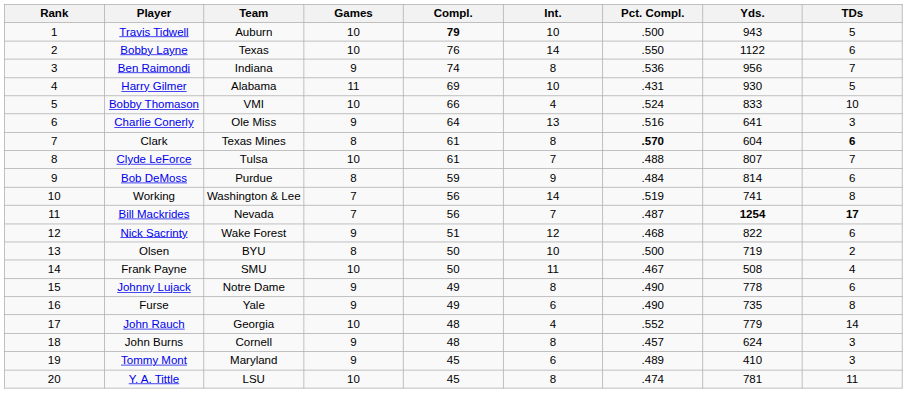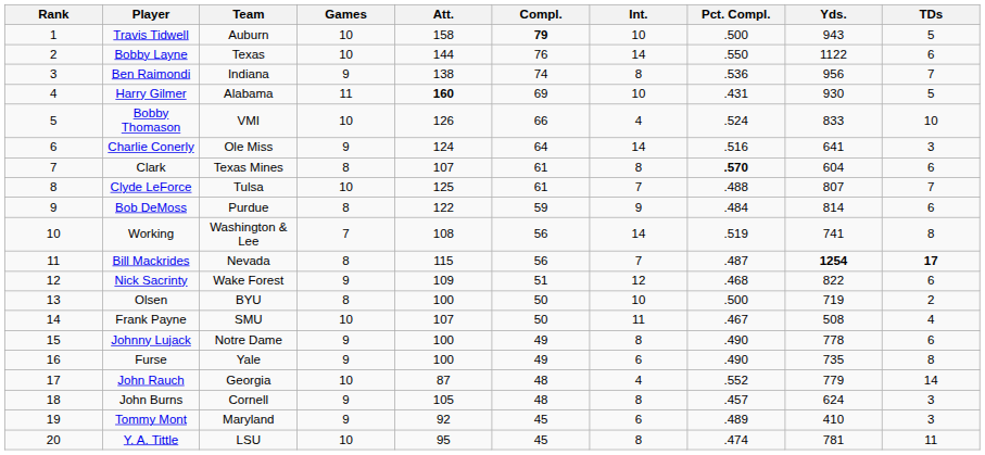+ column: Att. | 158 | 144 | 138 | 160 | 126 | 124 | 107 | 125 | 122 | 108 | 115 | 109 | 100 | 107 | 100 | 100 | 87 | 105 | 92 | 95
Charlie Conerly | Int.: 13 -> 14
Clark | TDs: bold -> normal
Bill Mackrides | Games: 7 -> 8
